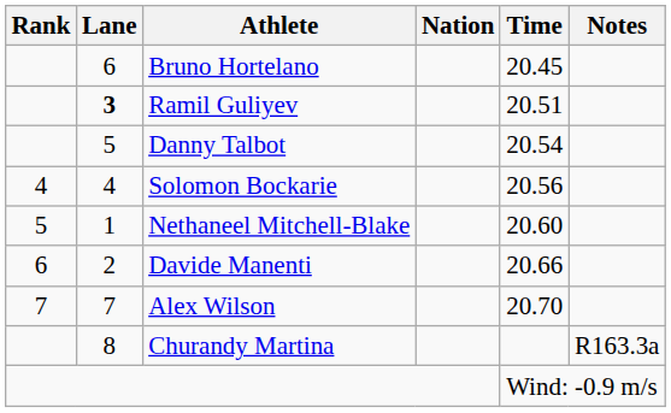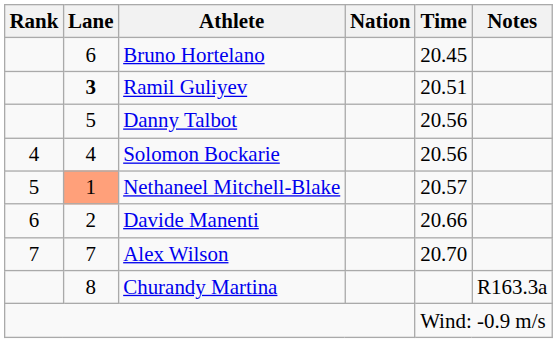Danny Talbot | Time: 20.54 -> 20.56
Nethaneel Mitchell-Blake | Lane: no background -> lightsalmon background
Nethaneel Mitchell-Blake | Time: 20.60 -> 20.57
